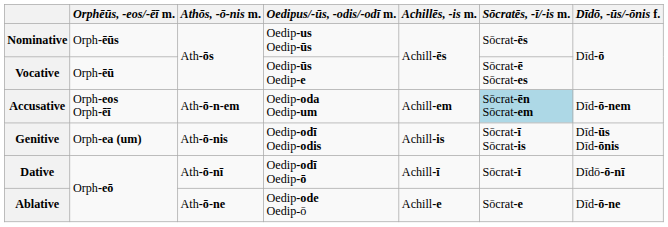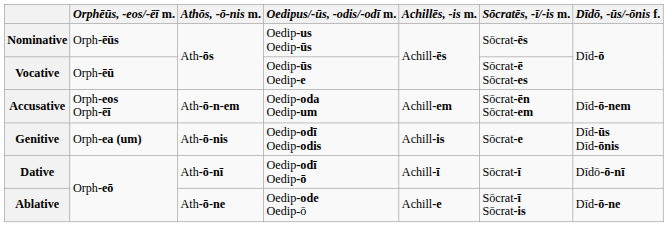Accusative | Sōcratēs, -ī/-is m.: lightblue background -> no background
Genitive | Sōcratēs, -ī/-is m.: Sōcrat-ī Sōcrat-is -> Sōcrat-e
Ablative | Sōcratēs, -ī/-is m.: Sōcrat-e -> Sōcrat-ī Sōcrat-is
